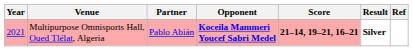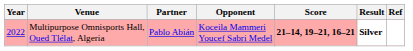Multipurpose Omnisports Hall, Oued Tlélat, Algeria | Year: 2021 -> 2022
Multipurpose Omnisports Hall, Oued Tlélat, Algeria | Opponent: bold -> normal
